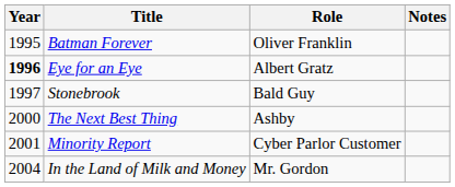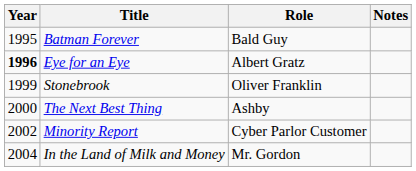Batman Forever | Role: Oliver Franklin -> Bald Guy
Stonebrook | Year: 1997 -> 1999
Stonebrook | Role: Bald Guy -> Oliver Franklin
Minority Report | Year: 2001 -> 2002
